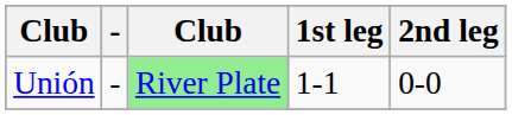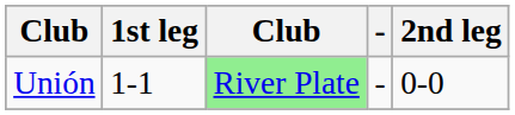columns swapped: - <-> 1st leg
